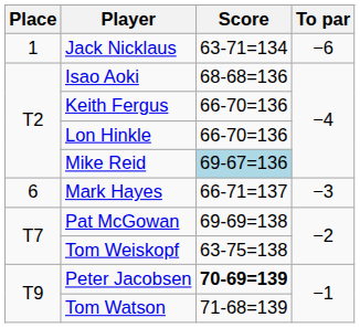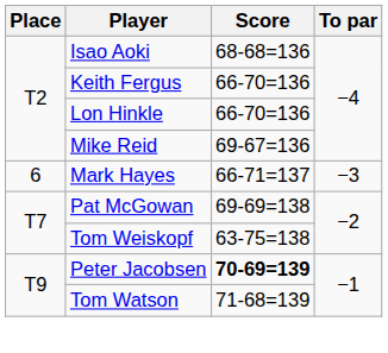- row: 1 | Jack Nicklaus | 63-71=134 | −6
Mike Reid | Score: lightblue background -> no background
